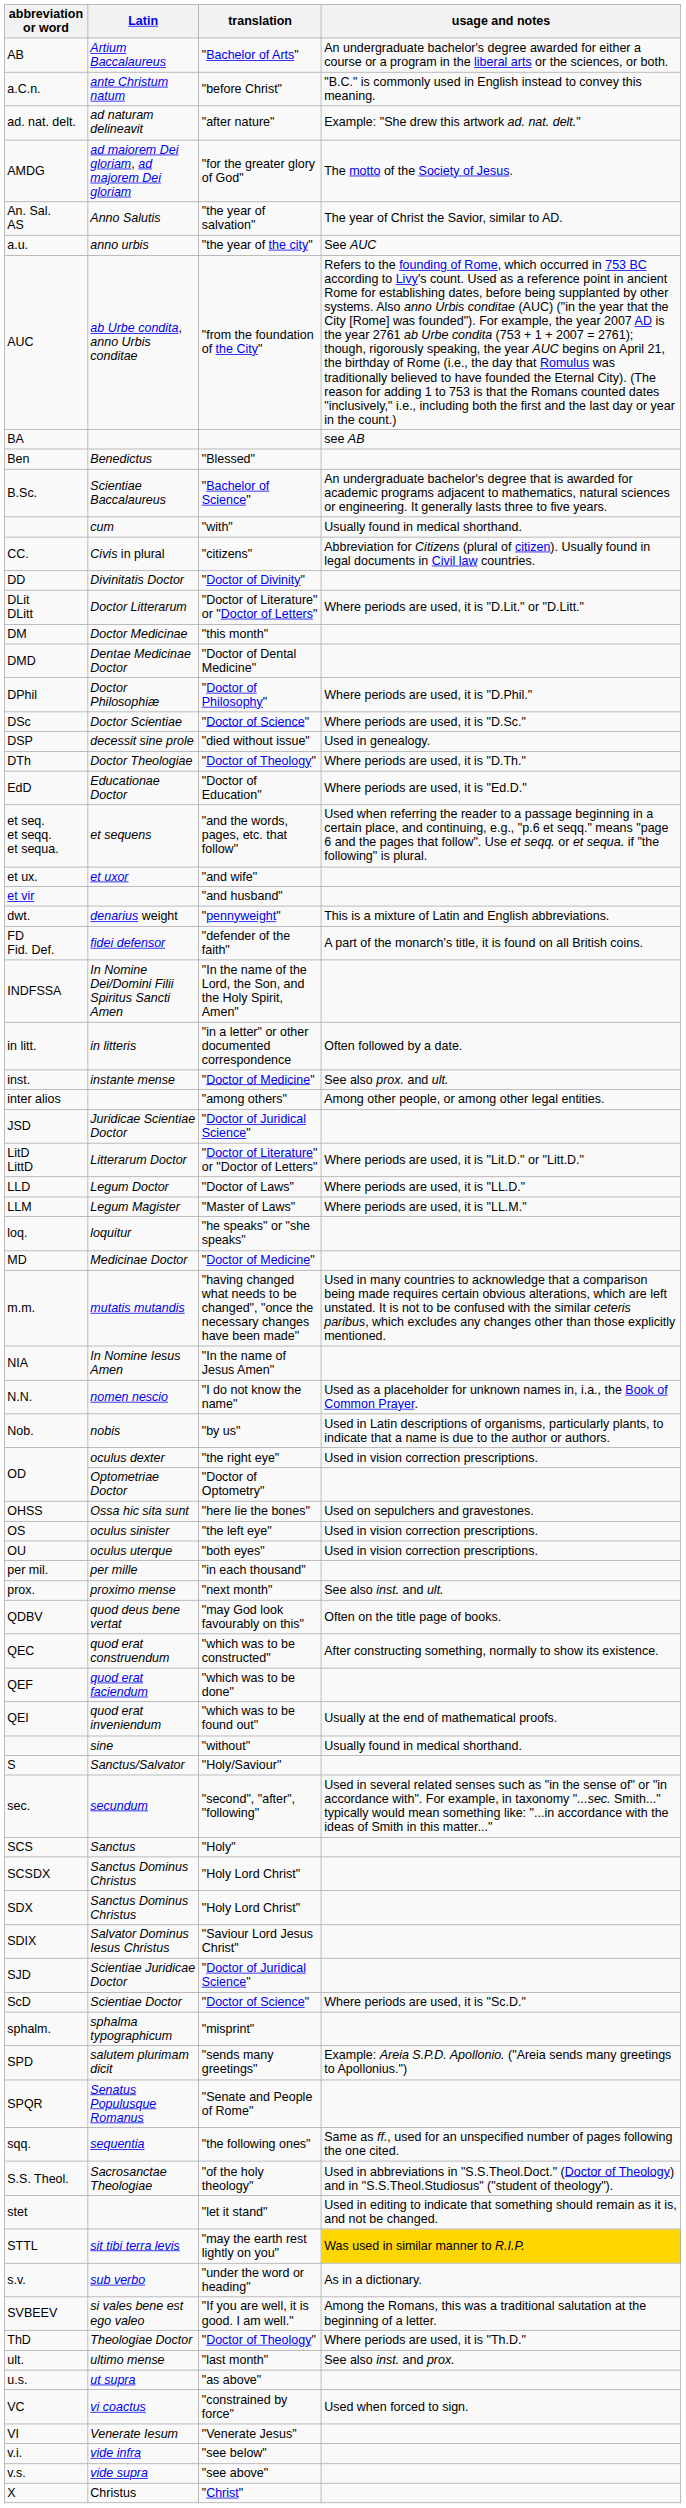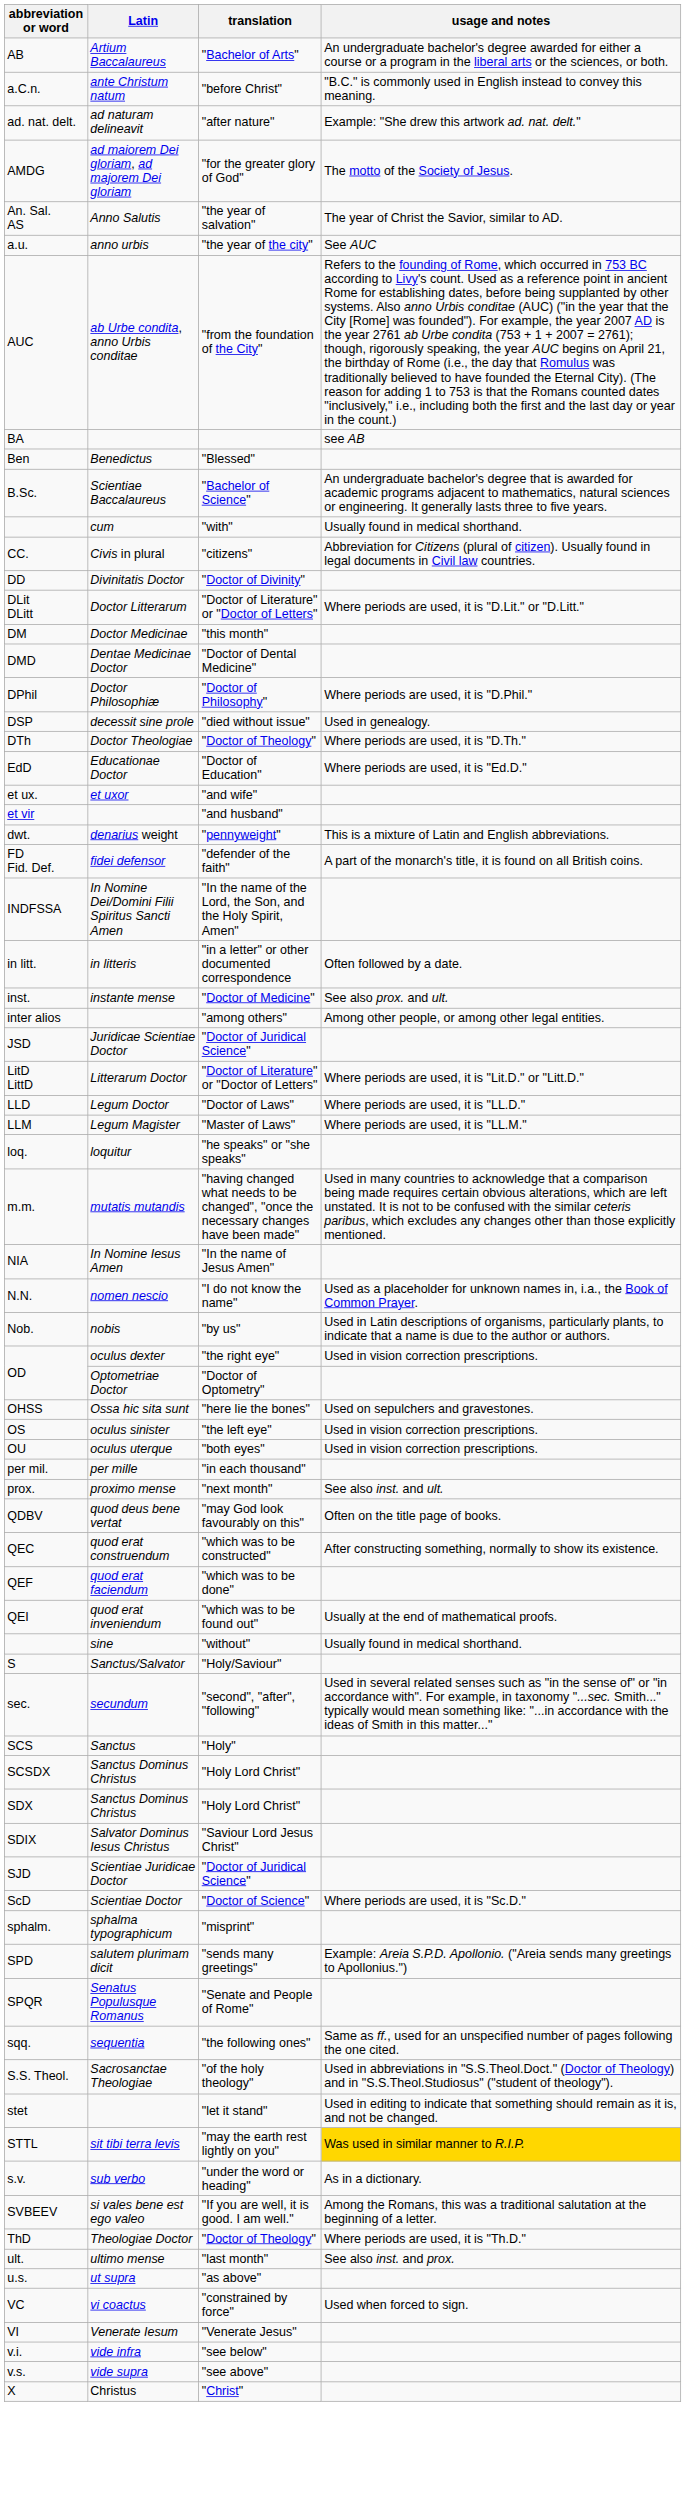- row: DSc | Doctor Scientiae | "Doctor of Science" | Where periods are used, it is "D.Sc."
- row: et seq. et seqq. et sequa. | et sequens | "and the words, pages, etc. that follow" | Used when referring the reader to a passage beginning in a certain place, and continuing, e.g., "p.6 et seqq." means "page 6 and the pages that follow". Use et seqq. or et sequa. if "the following" is plural.
- row: MD | Medicinae Doctor | "Doctor of Medicine"
